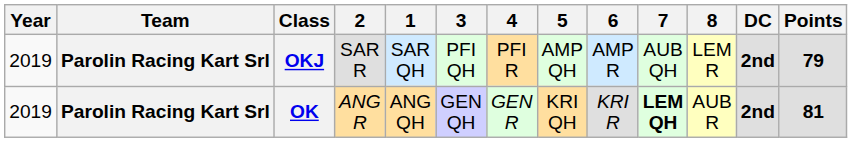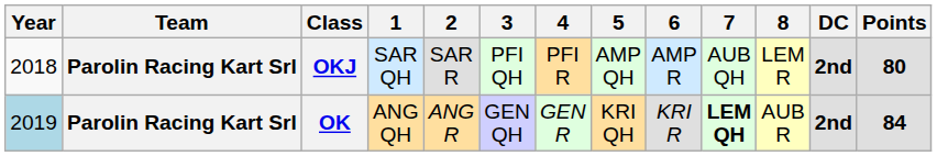columns swapped: 1 <-> 2
OKJ | Year: 2019 -> 2018
OKJ | Points: 79 -> 80
OK | Year: no background -> lightblue background
OK | Points: 81 -> 84
